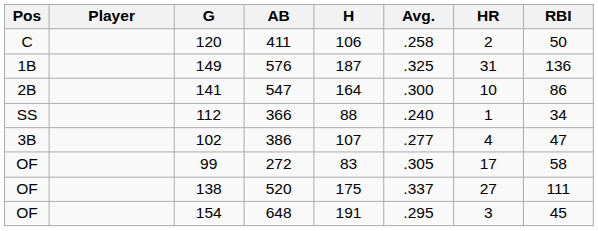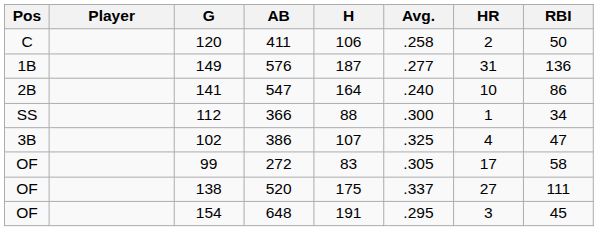149 | Avg.: .325 -> .277
141 | Avg.: .300 -> .240
112 | Avg.: .240 -> .300
102 | Avg.: .277 -> .325
